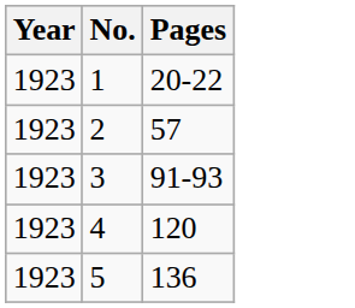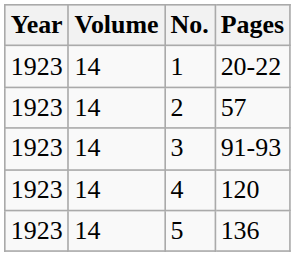+ column: Volume | 14 | 14 | 14 | 14 | 14
